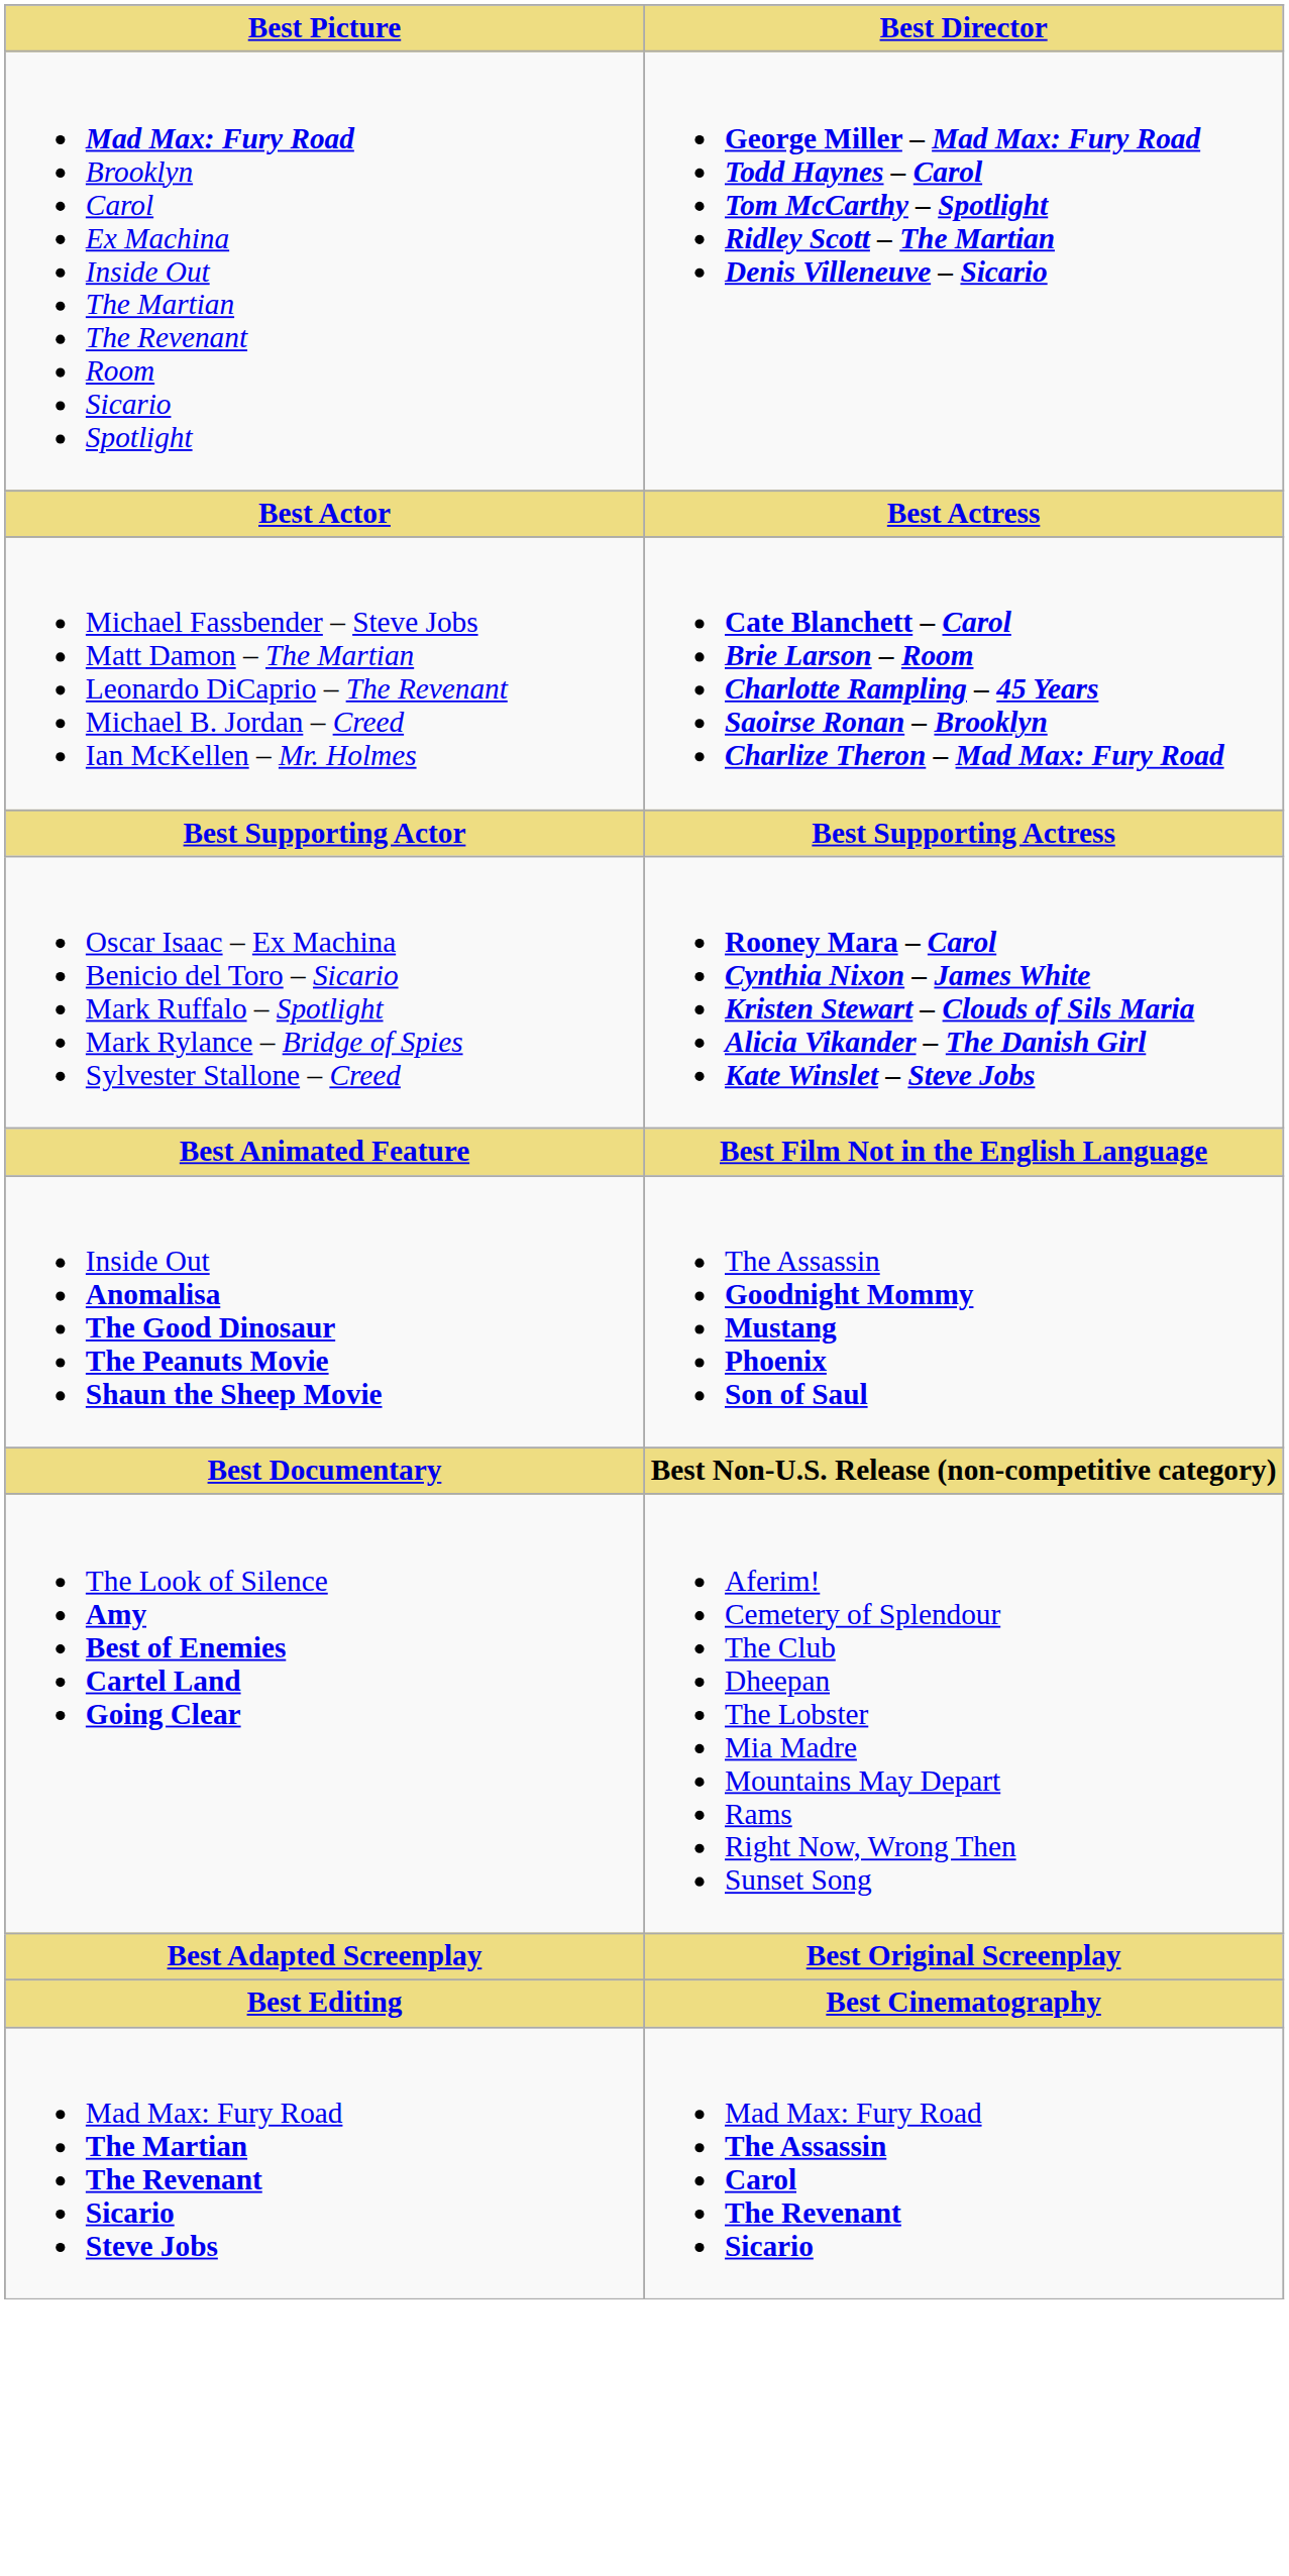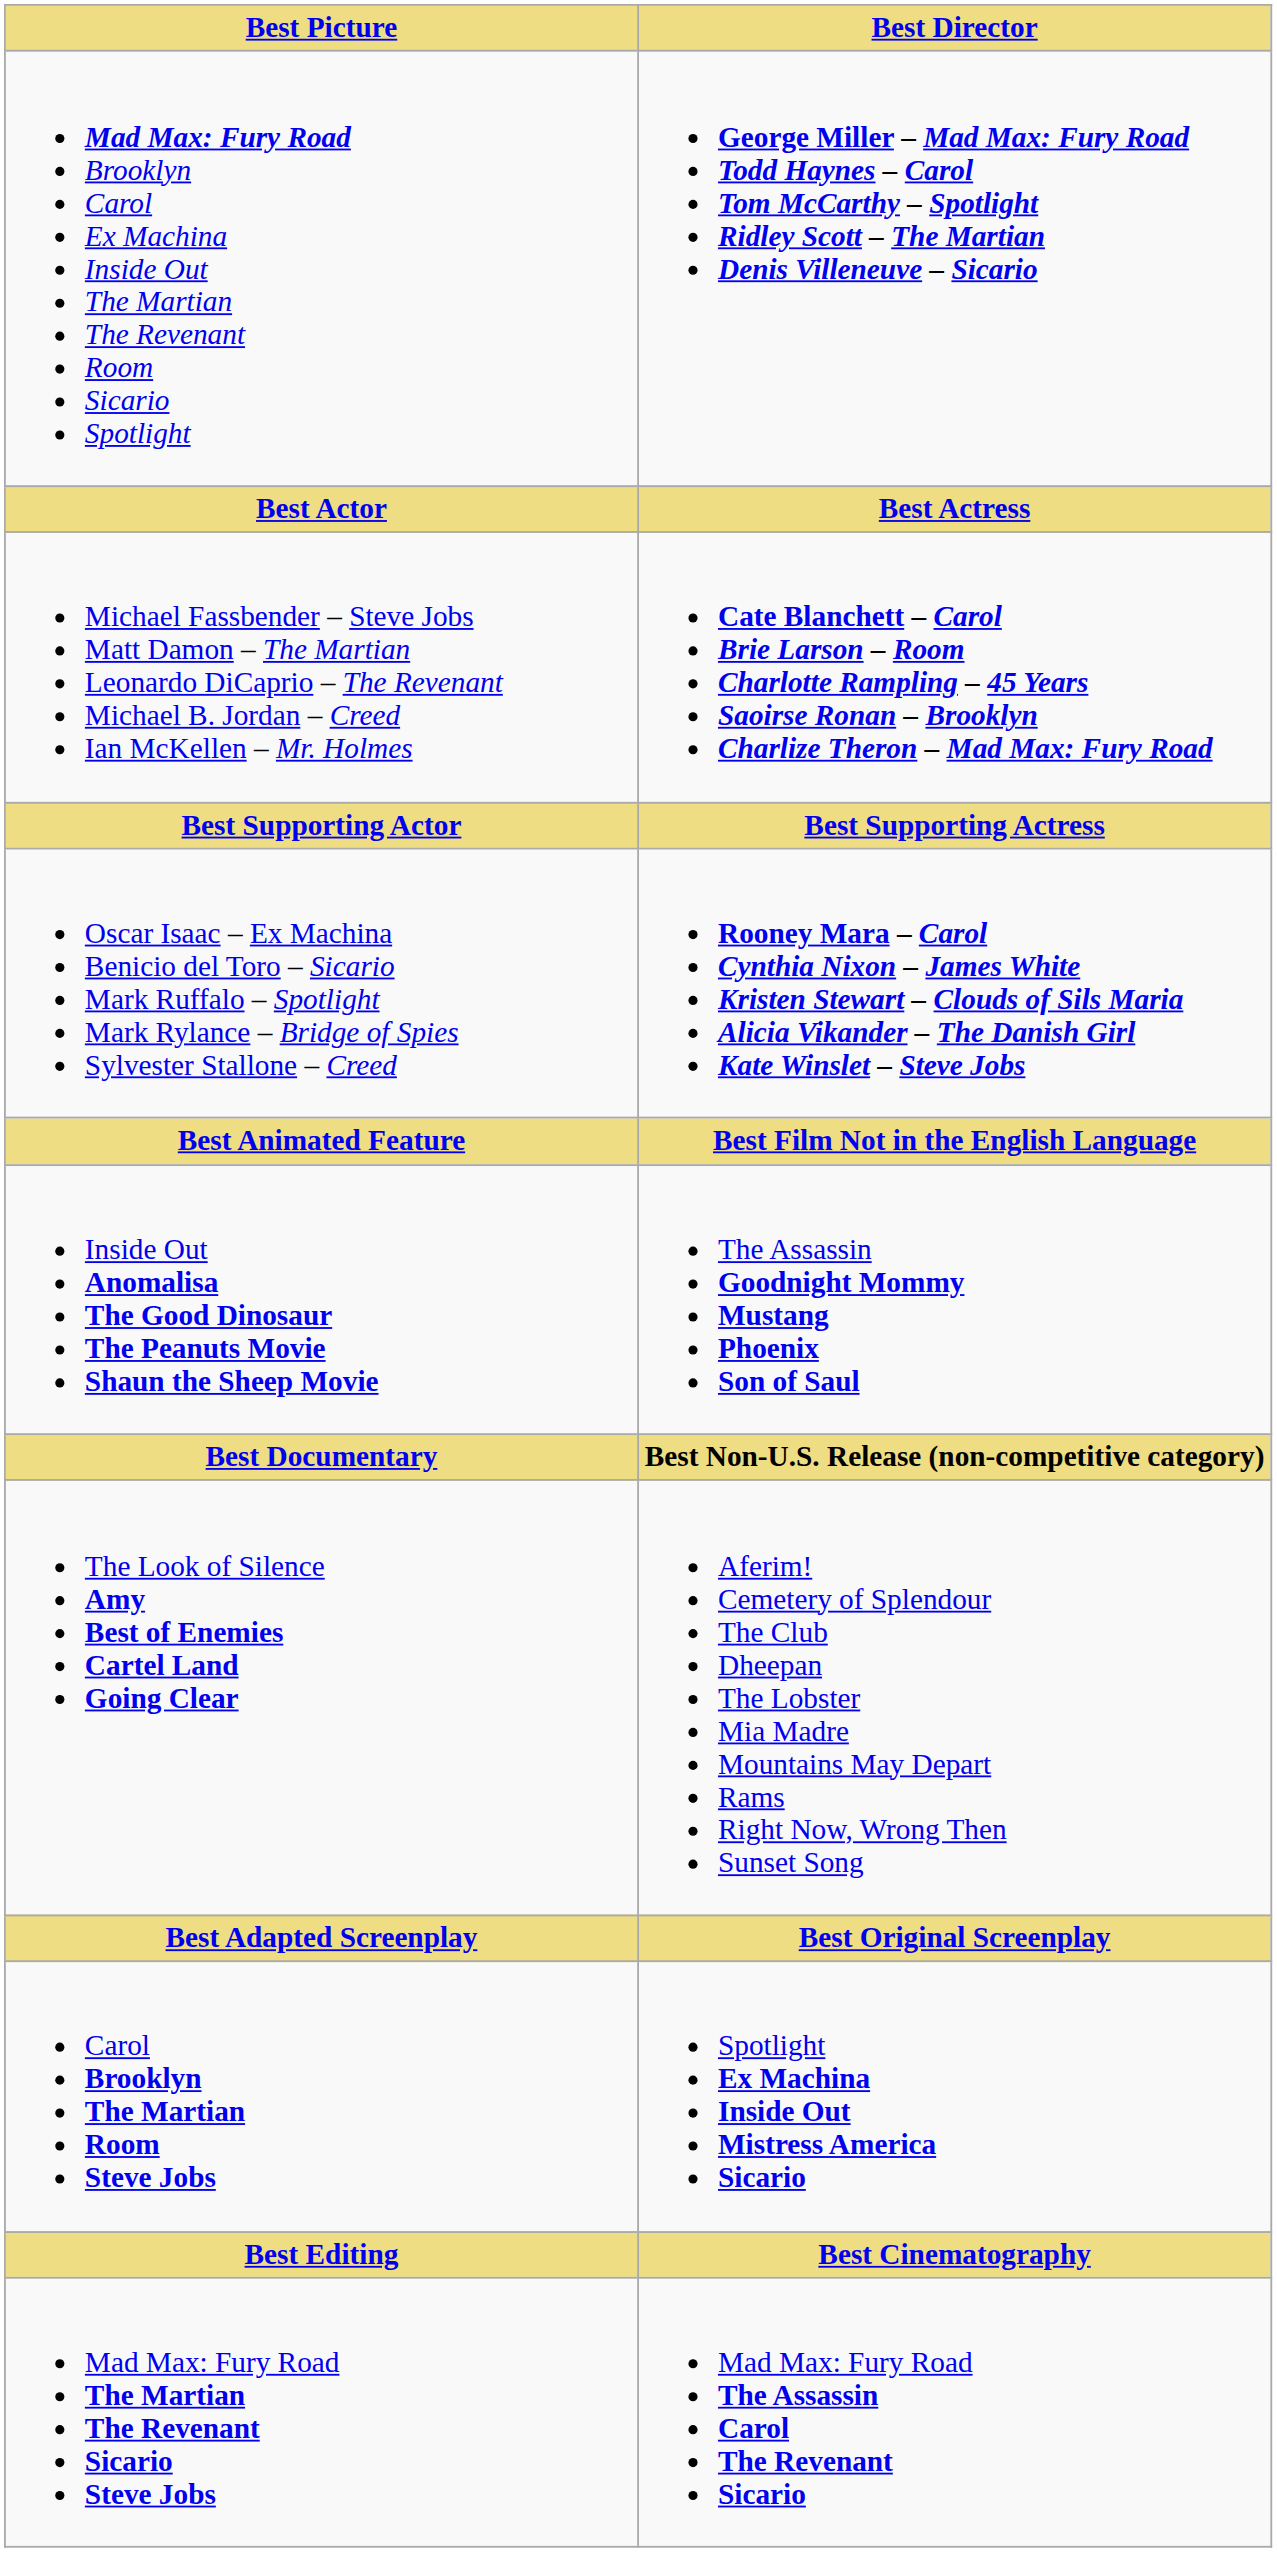+ row: Carol Brooklyn The Martian Room Steve Jobs | Spotlight Ex Machina Inside Out Mistress America Sicario
